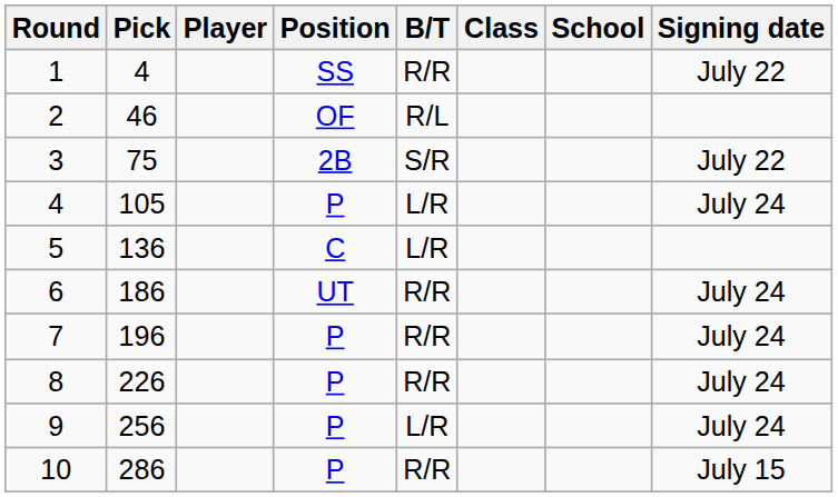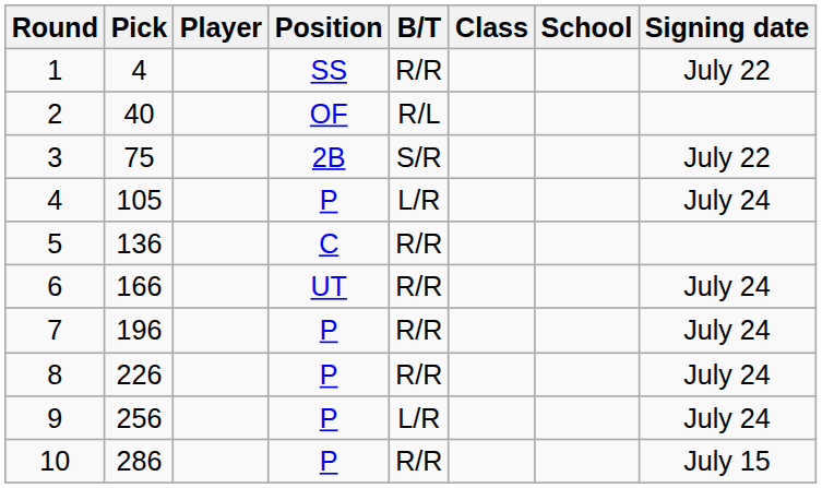2 | Pick: 46 -> 40
5 | B/T: L/R -> R/R
6 | Pick: 186 -> 166
